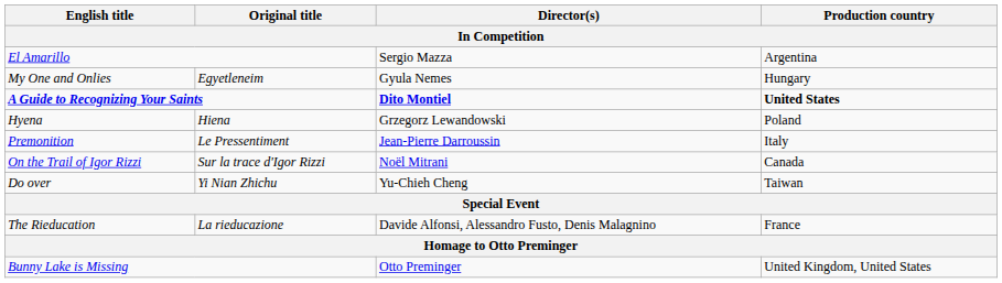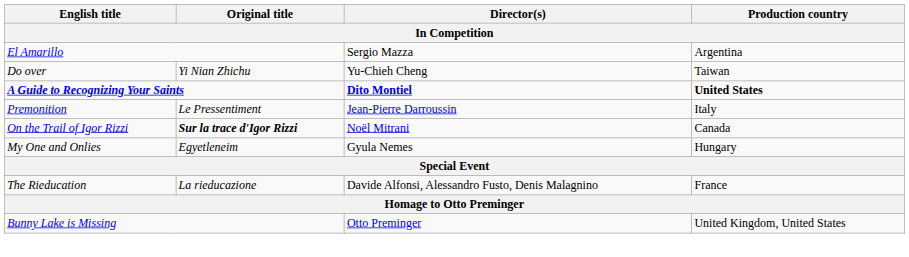rows swapped: My One and Onlies <-> Do over
- row: Hyena | Hiena | Grzegorz Lewandowski | Poland
On the Trail of Igor Rizzi | Original title: normal -> bold
